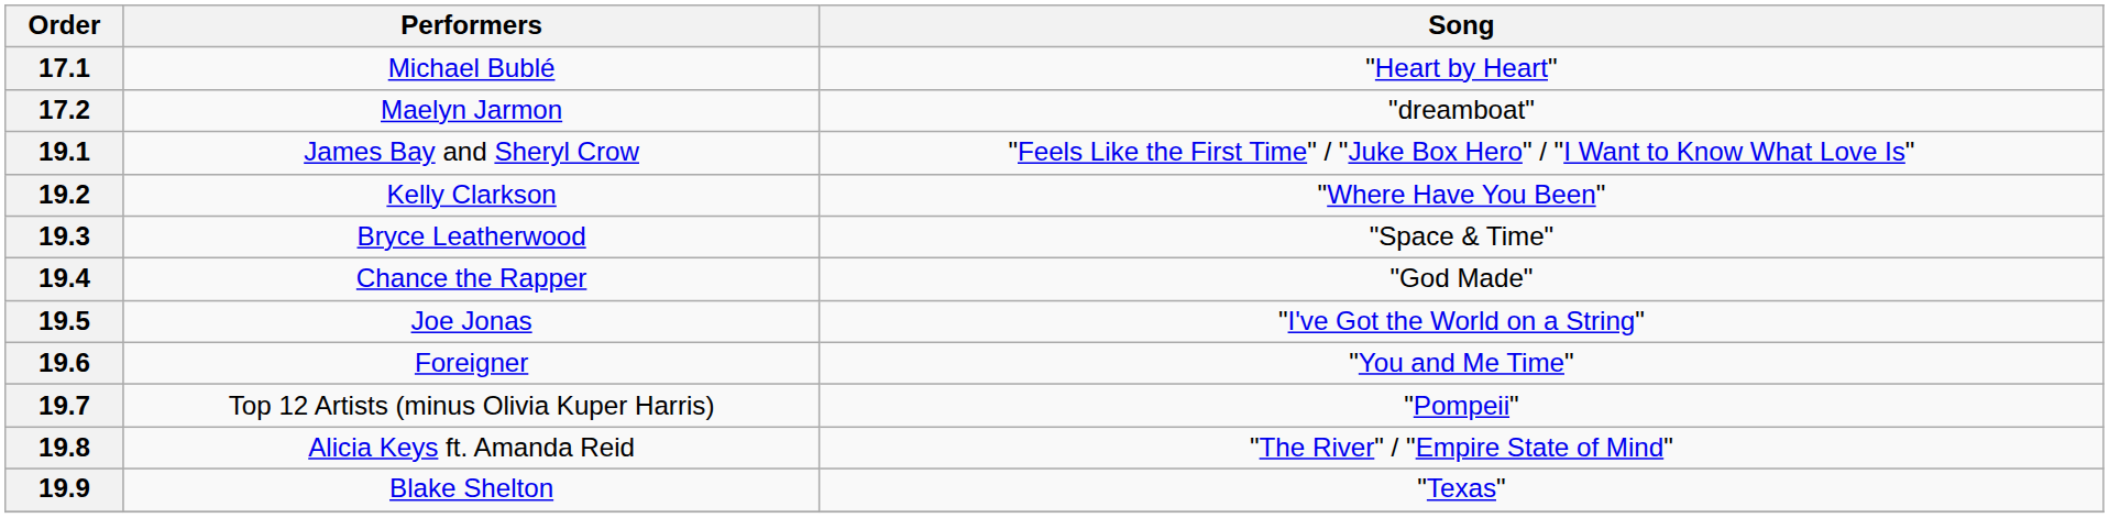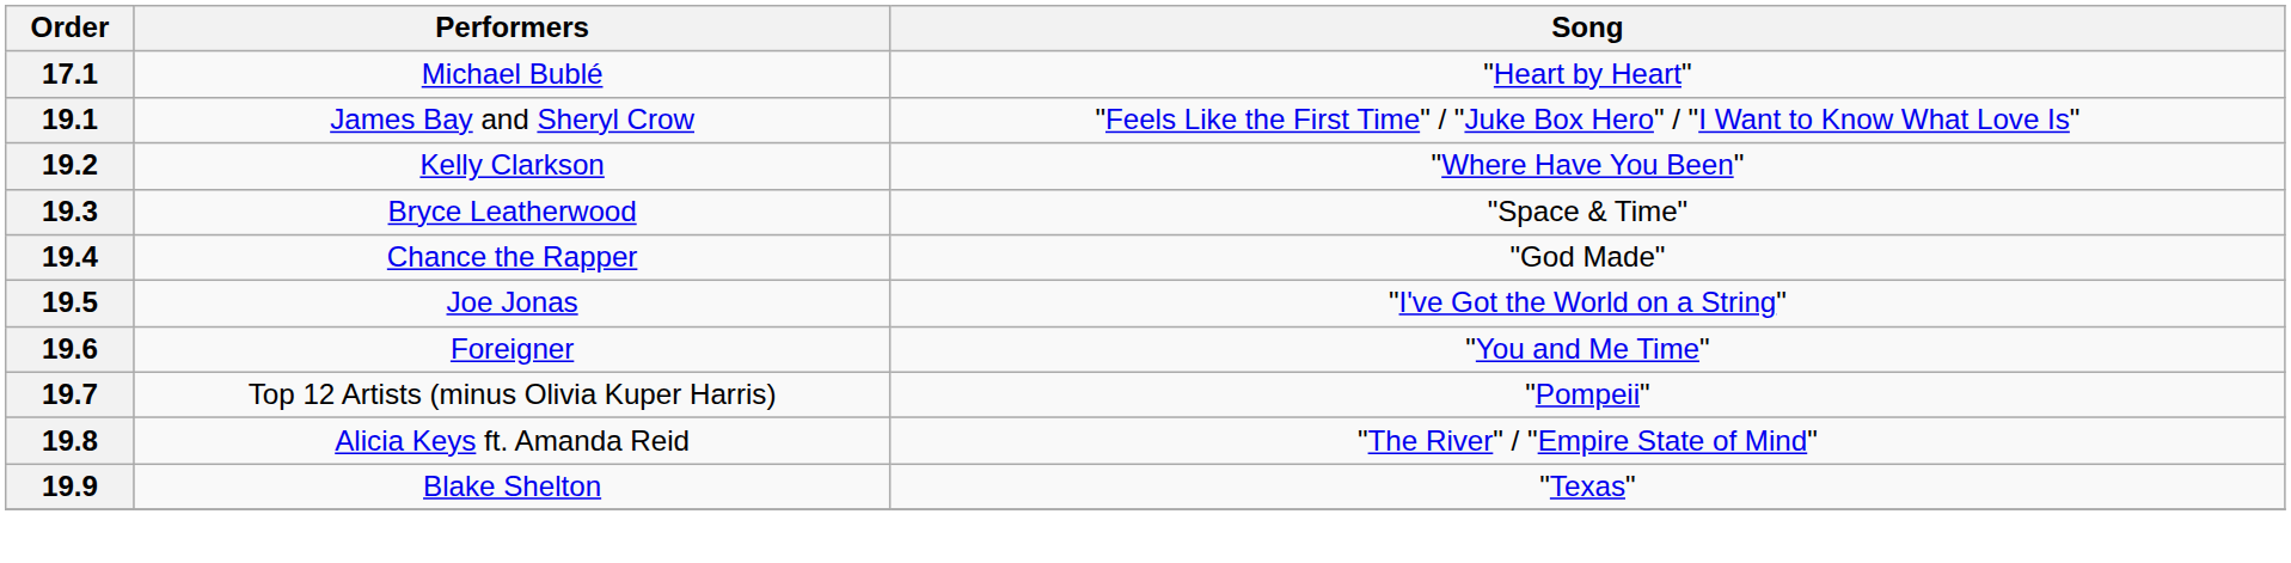- row: 17.2 | Maelyn Jarmon | "dreamboat"
